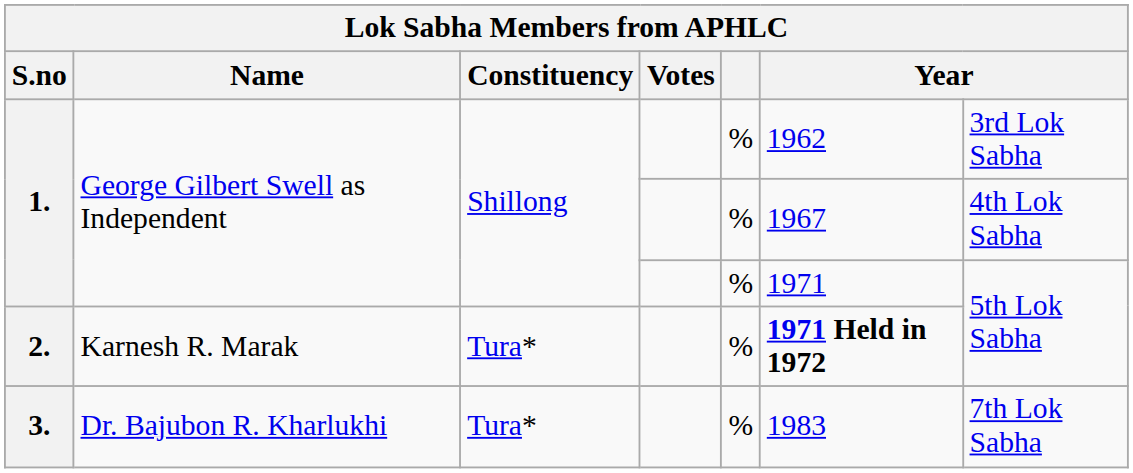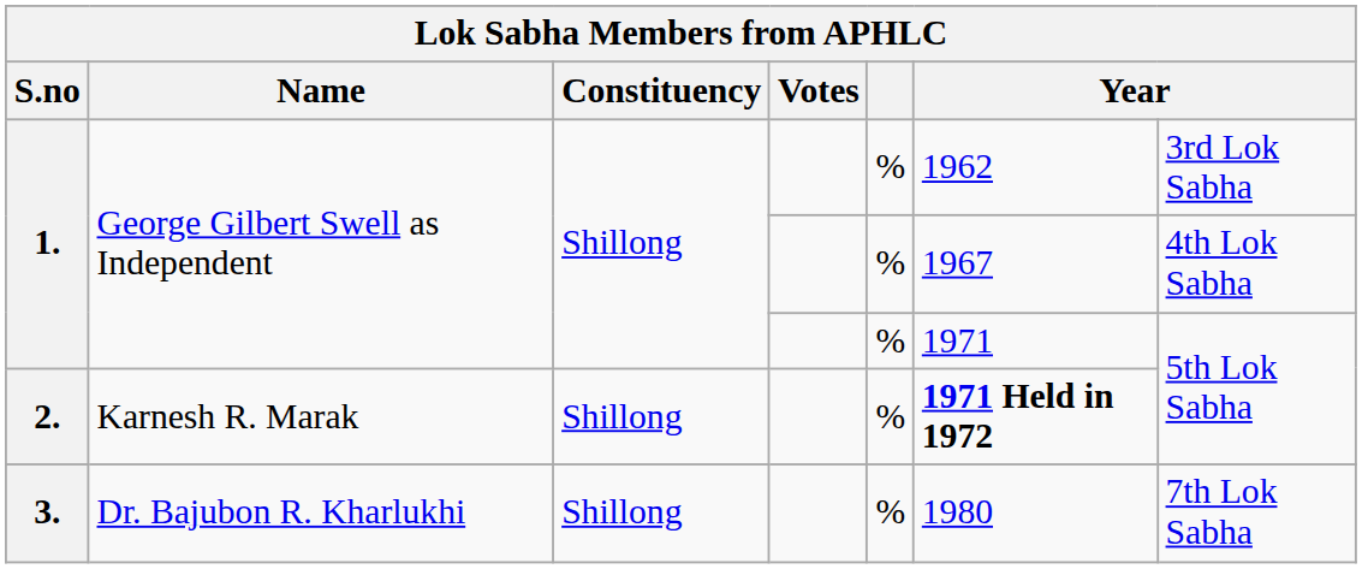2. | Constituency: Tura* -> Shillong
3. | Constituency: Tura* -> Shillong
3. | column 6: 1983 -> 1980
